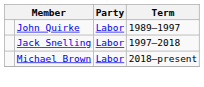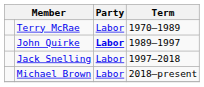+ row: Terry McRae | Labor | 1970–1989
John Quirke | Party: normal -> bold
